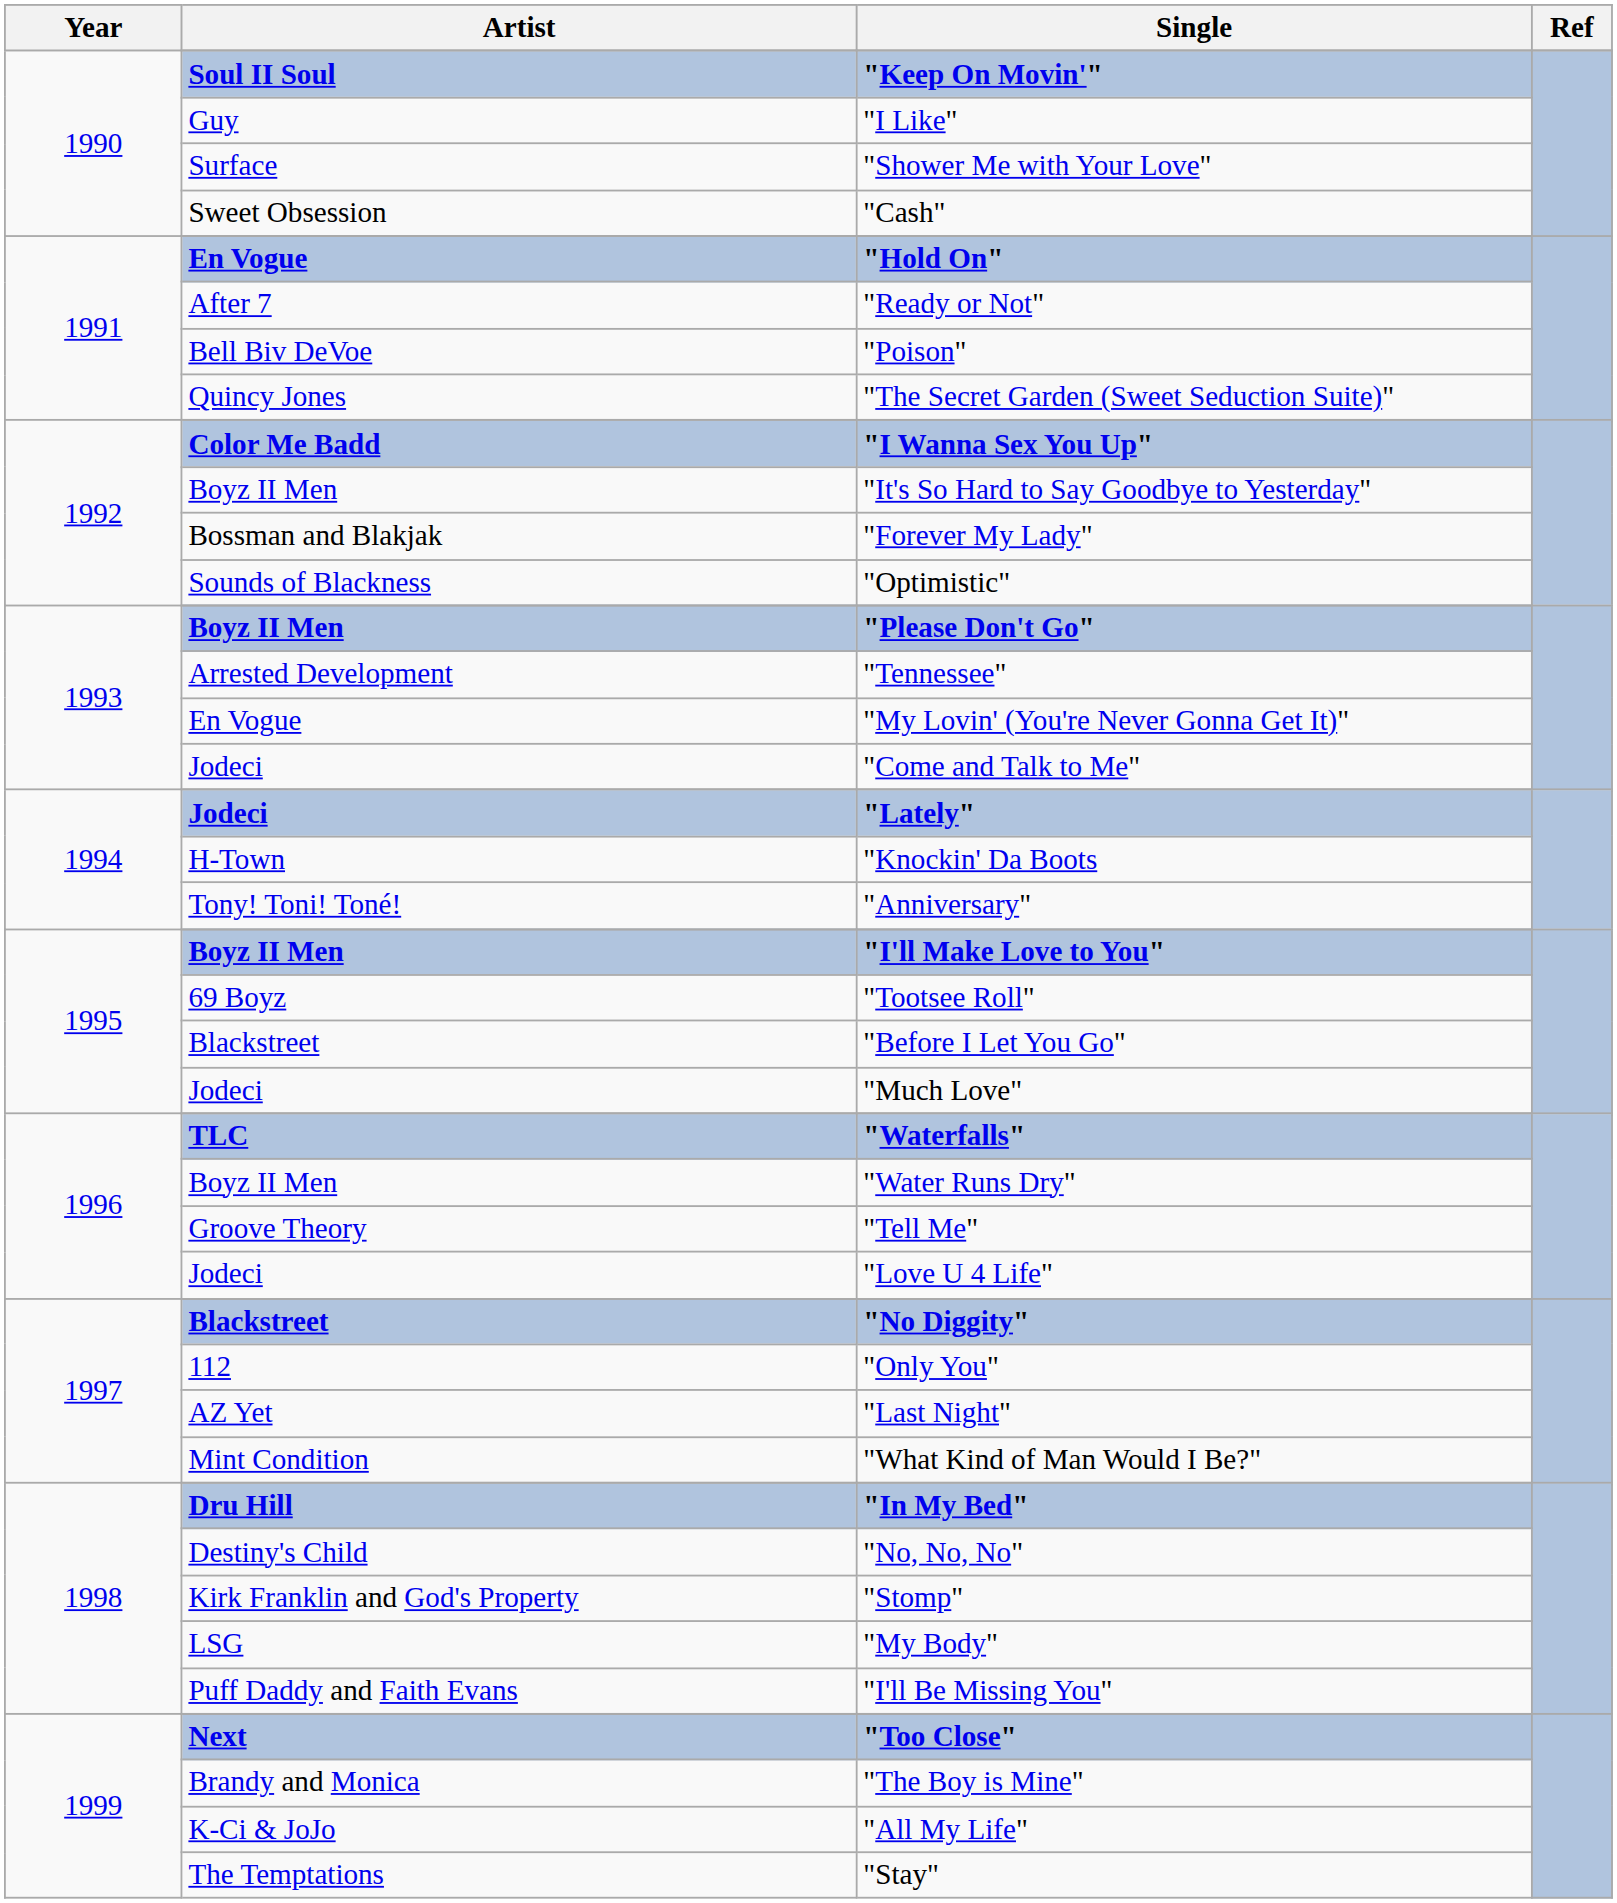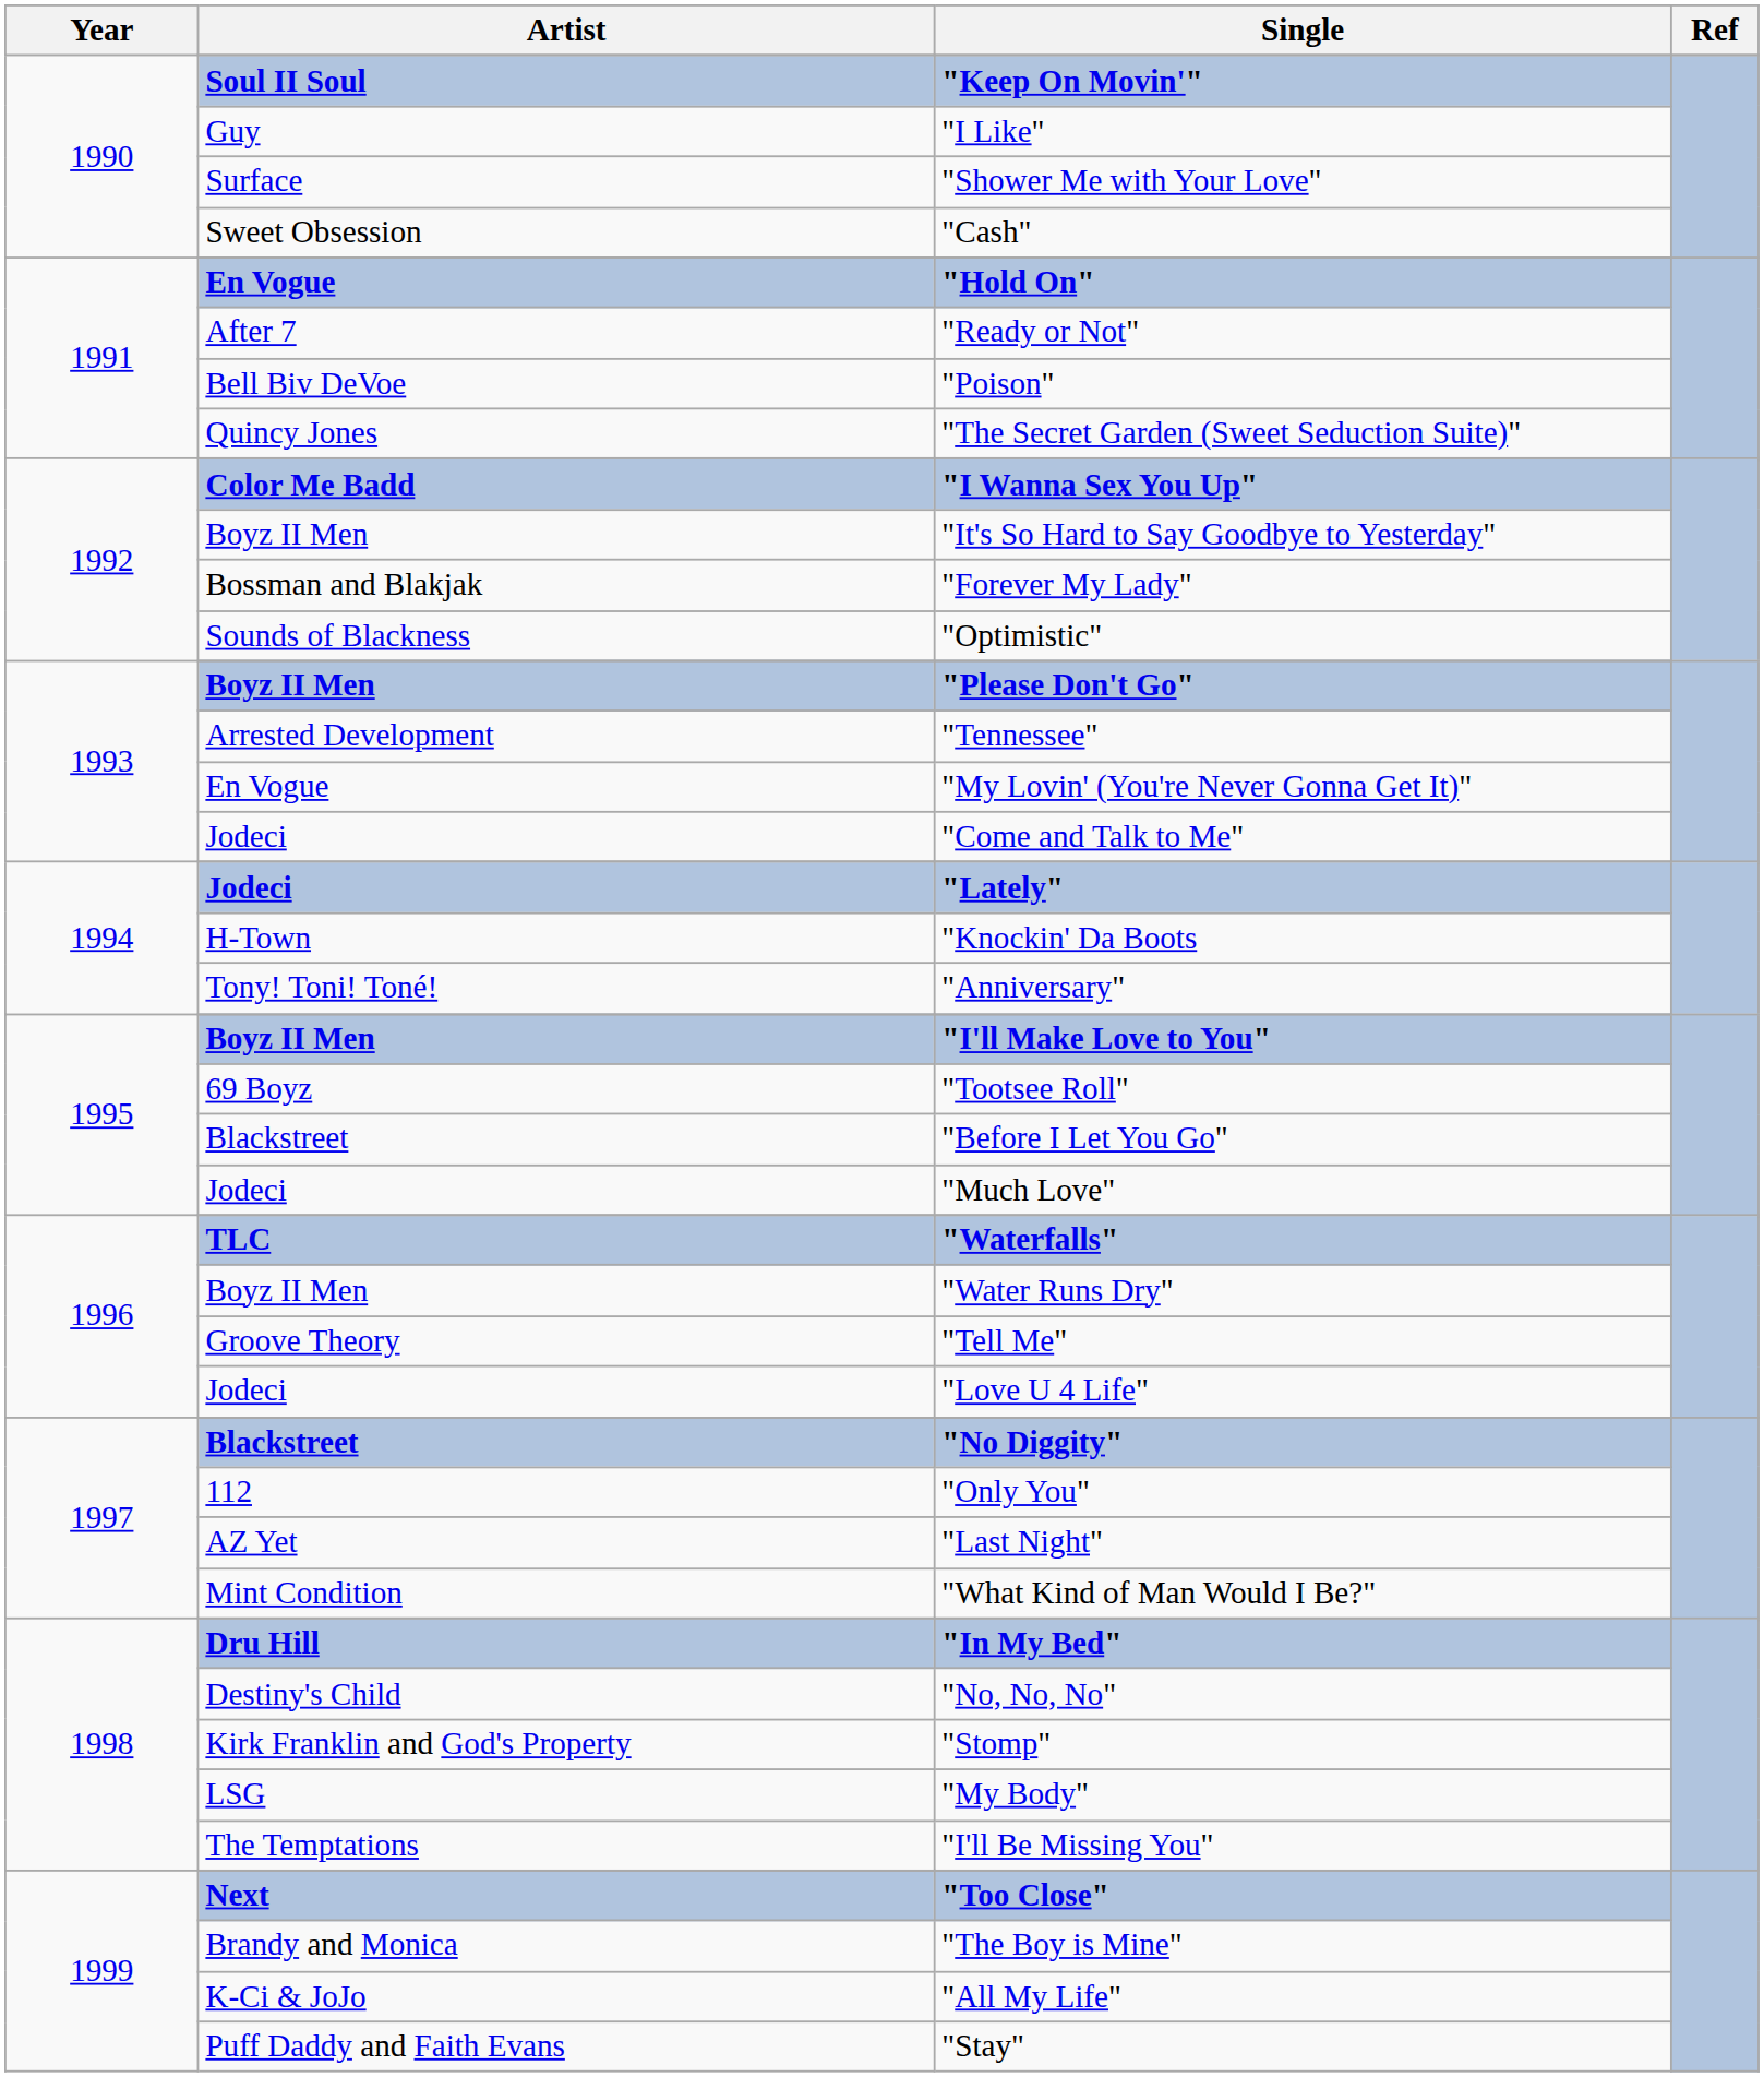"I'll Be Missing You" | Artist: Puff Daddy and Faith Evans -> The Temptations
"Stay" | Artist: The Temptations -> Puff Daddy and Faith Evans
